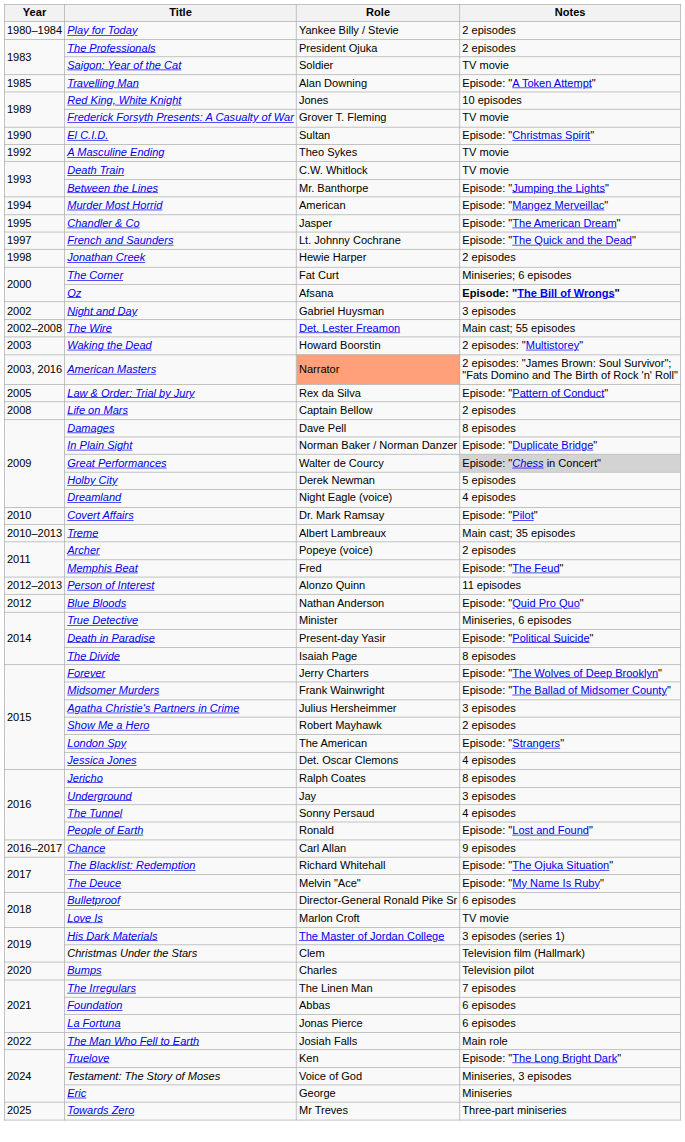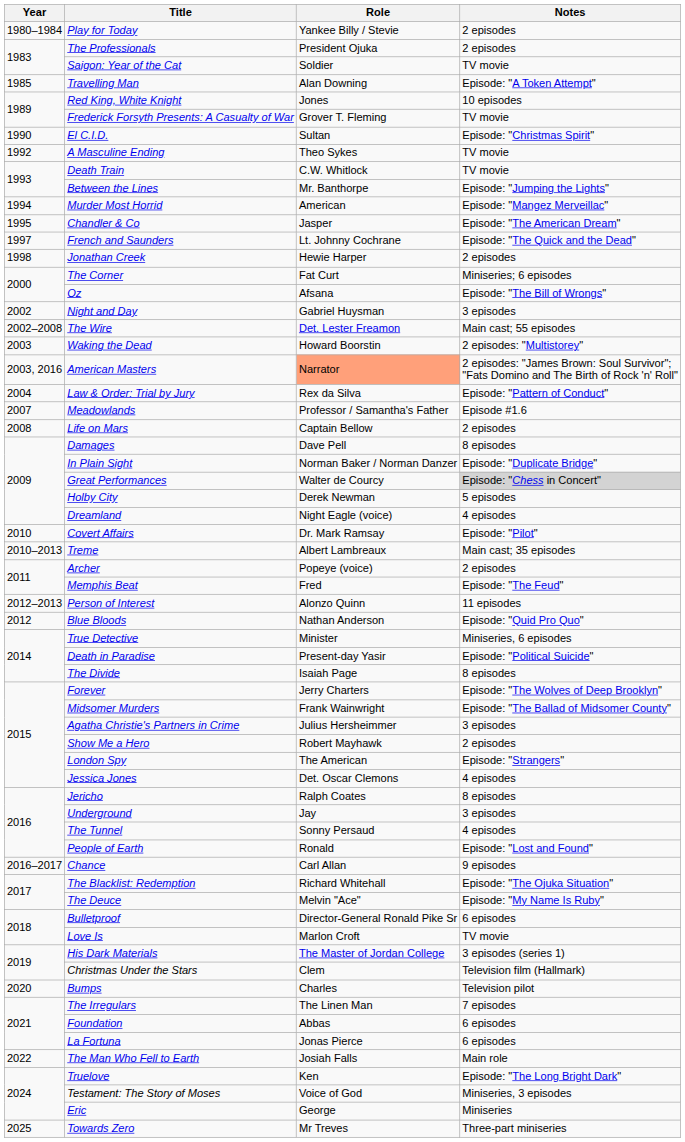Oz | Notes: bold -> normal
Law & Order: Trial by Jury | Year: 2005 -> 2004
+ row: 2007 | Meadowlands | Professor / Samantha's Father | Episode #1.6
